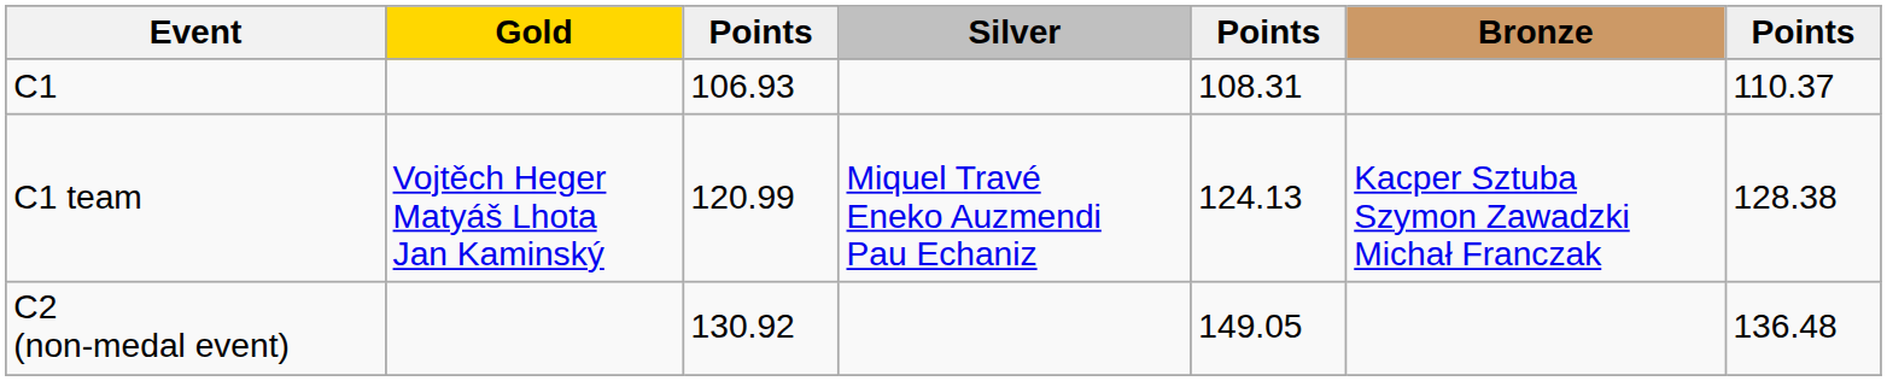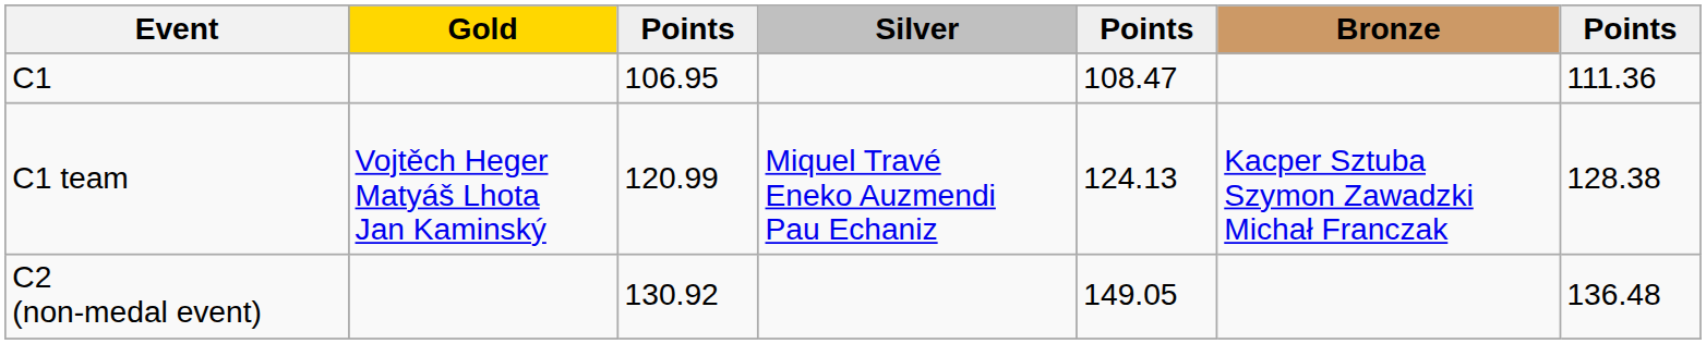C1 | column 3: 106.93 -> 106.95
C1 | column 5: 108.31 -> 108.47
C1 | column 7: 110.37 -> 111.36
